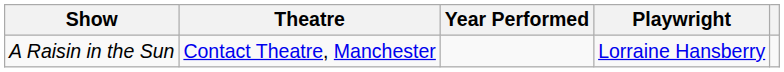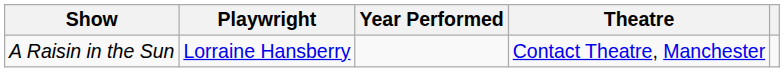columns swapped: Playwright <-> Theatre
